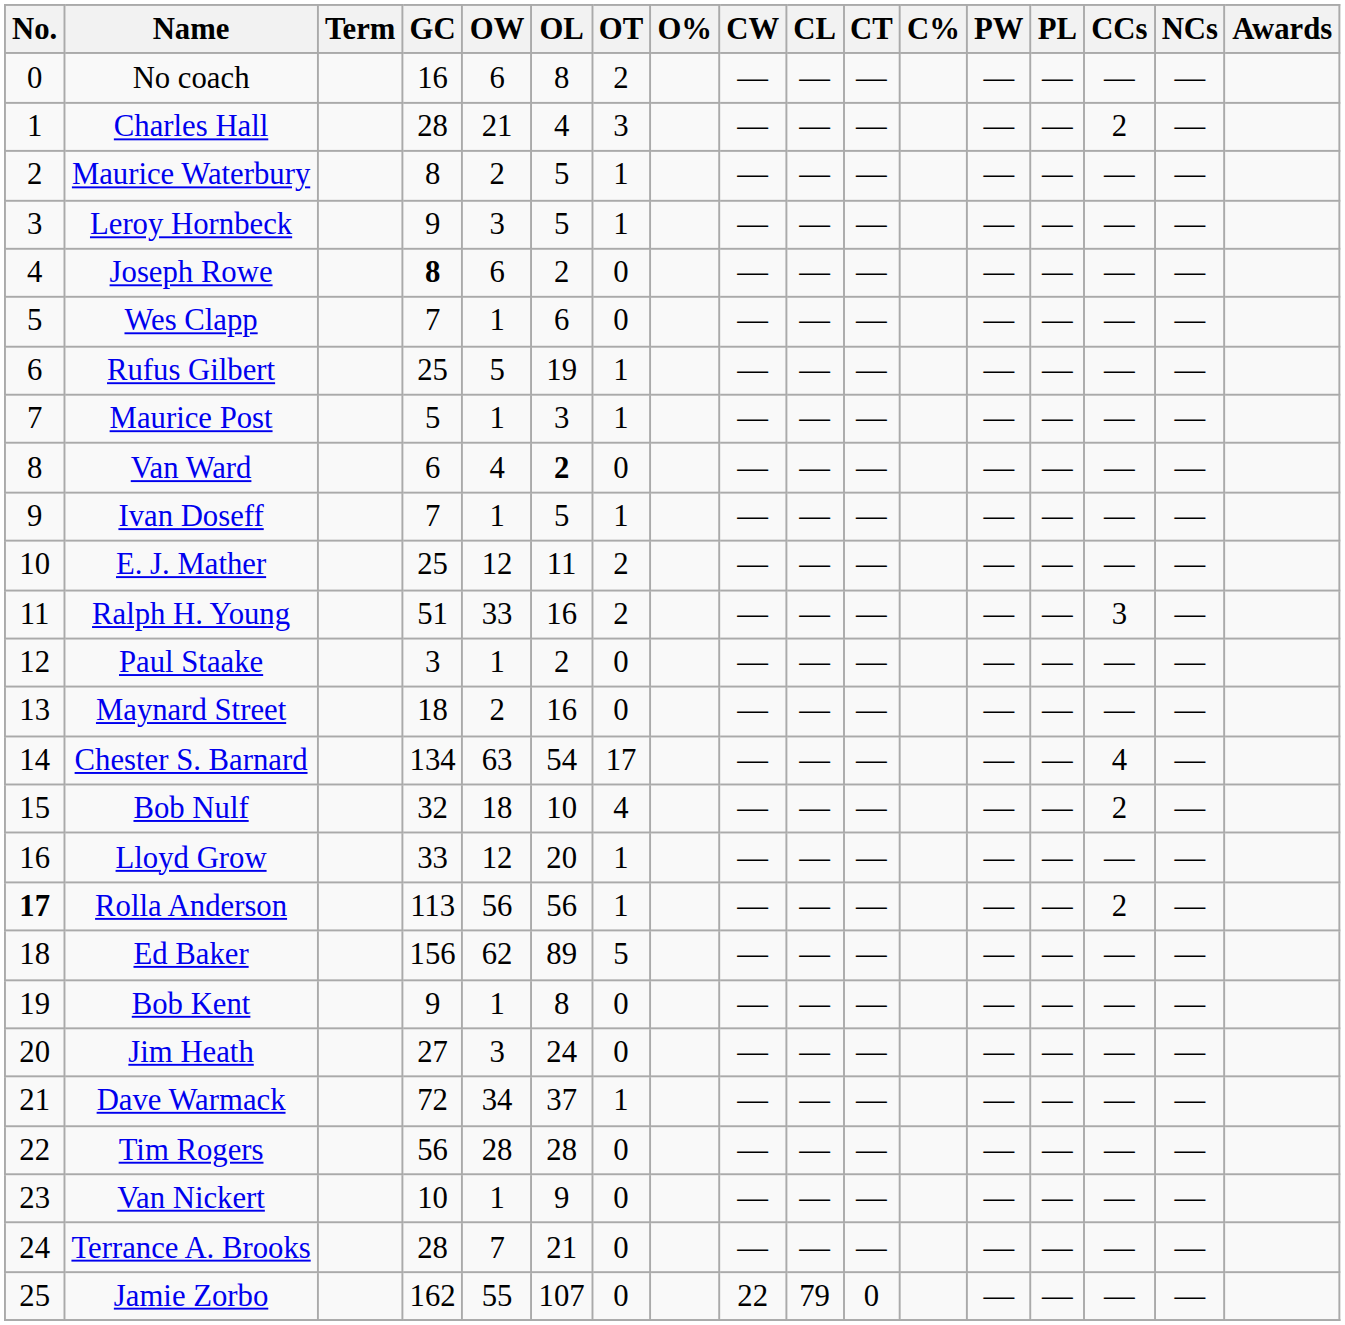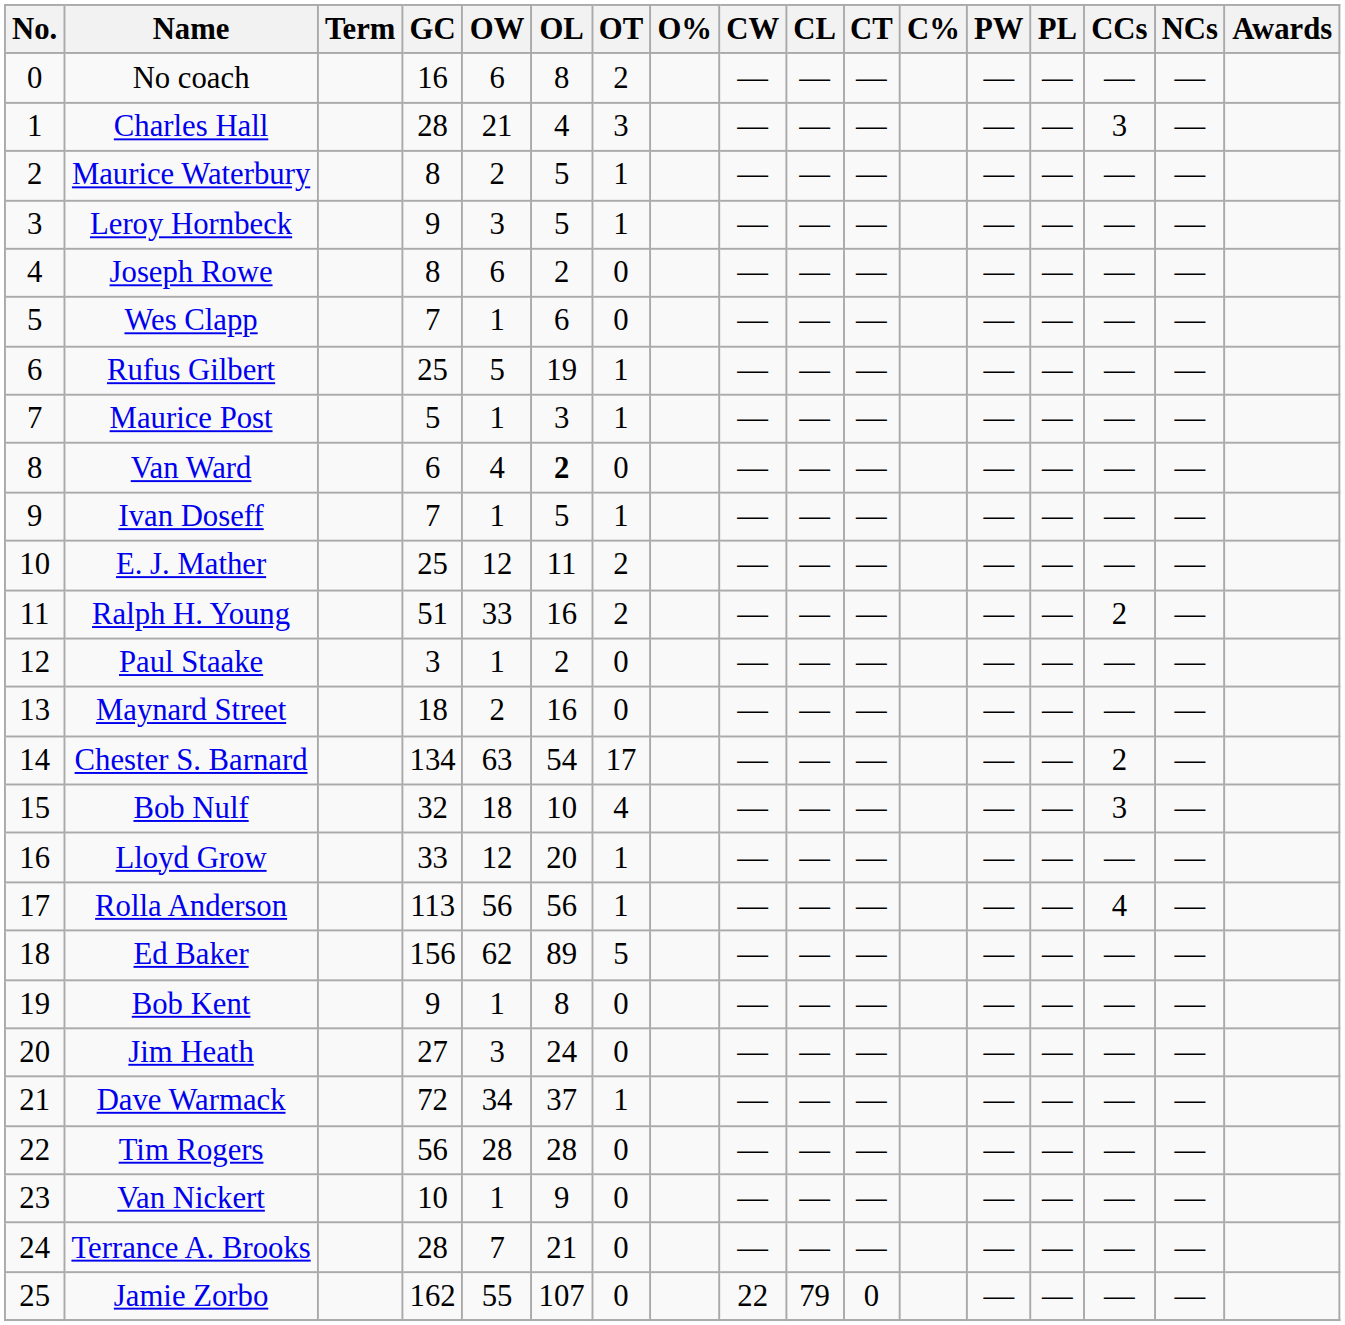Charles Hall | CCs: 2 -> 3
Joseph Rowe | GC: bold -> normal
Ralph H. Young | CCs: 3 -> 2
Chester S. Barnard | CCs: 4 -> 2
Bob Nulf | CCs: 2 -> 3
Rolla Anderson | No.: bold -> normal
Rolla Anderson | CCs: 2 -> 4
